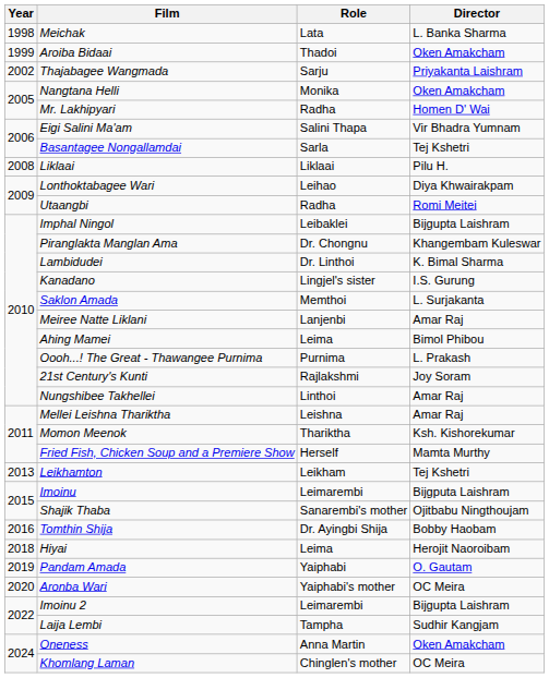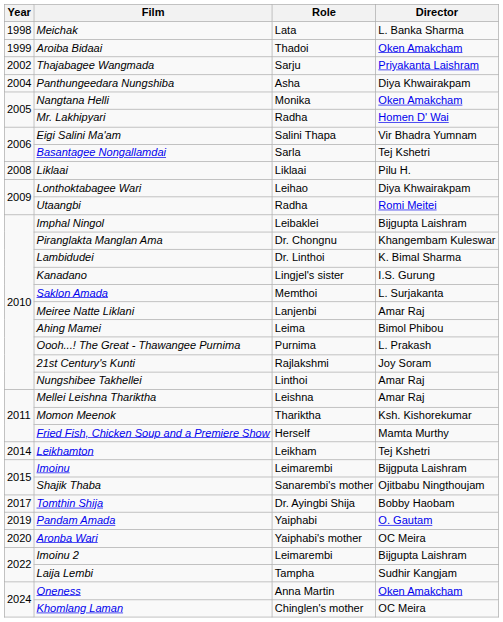+ row: 2004 | Panthungeedara Nungshiba | Asha | Diya Khwairakpam
Leikhamton | Year: 2013 -> 2014
Tomthin Shija | Year: 2016 -> 2017
- row: 2018 | Hiyai | Leima | Herojit Naoroibam
